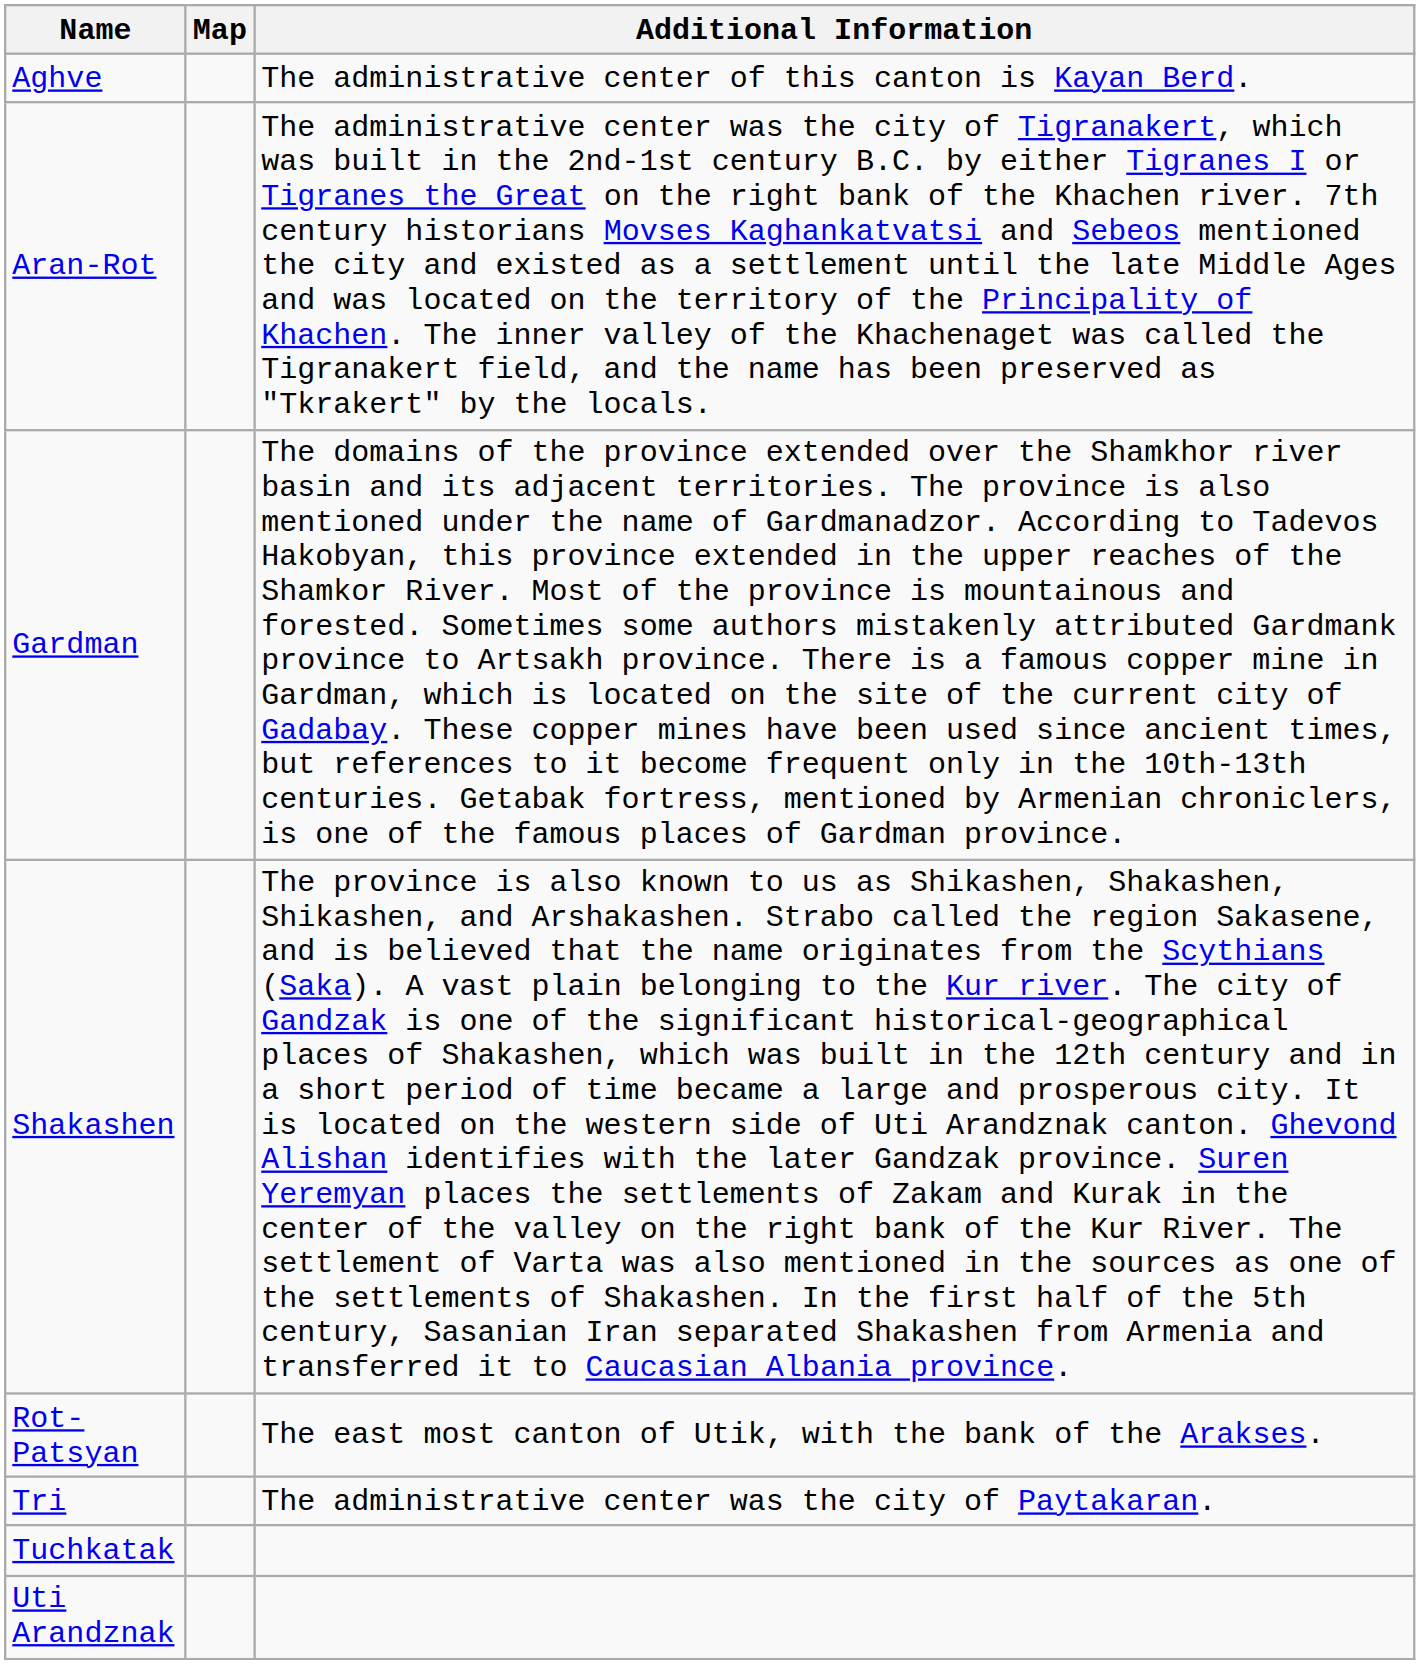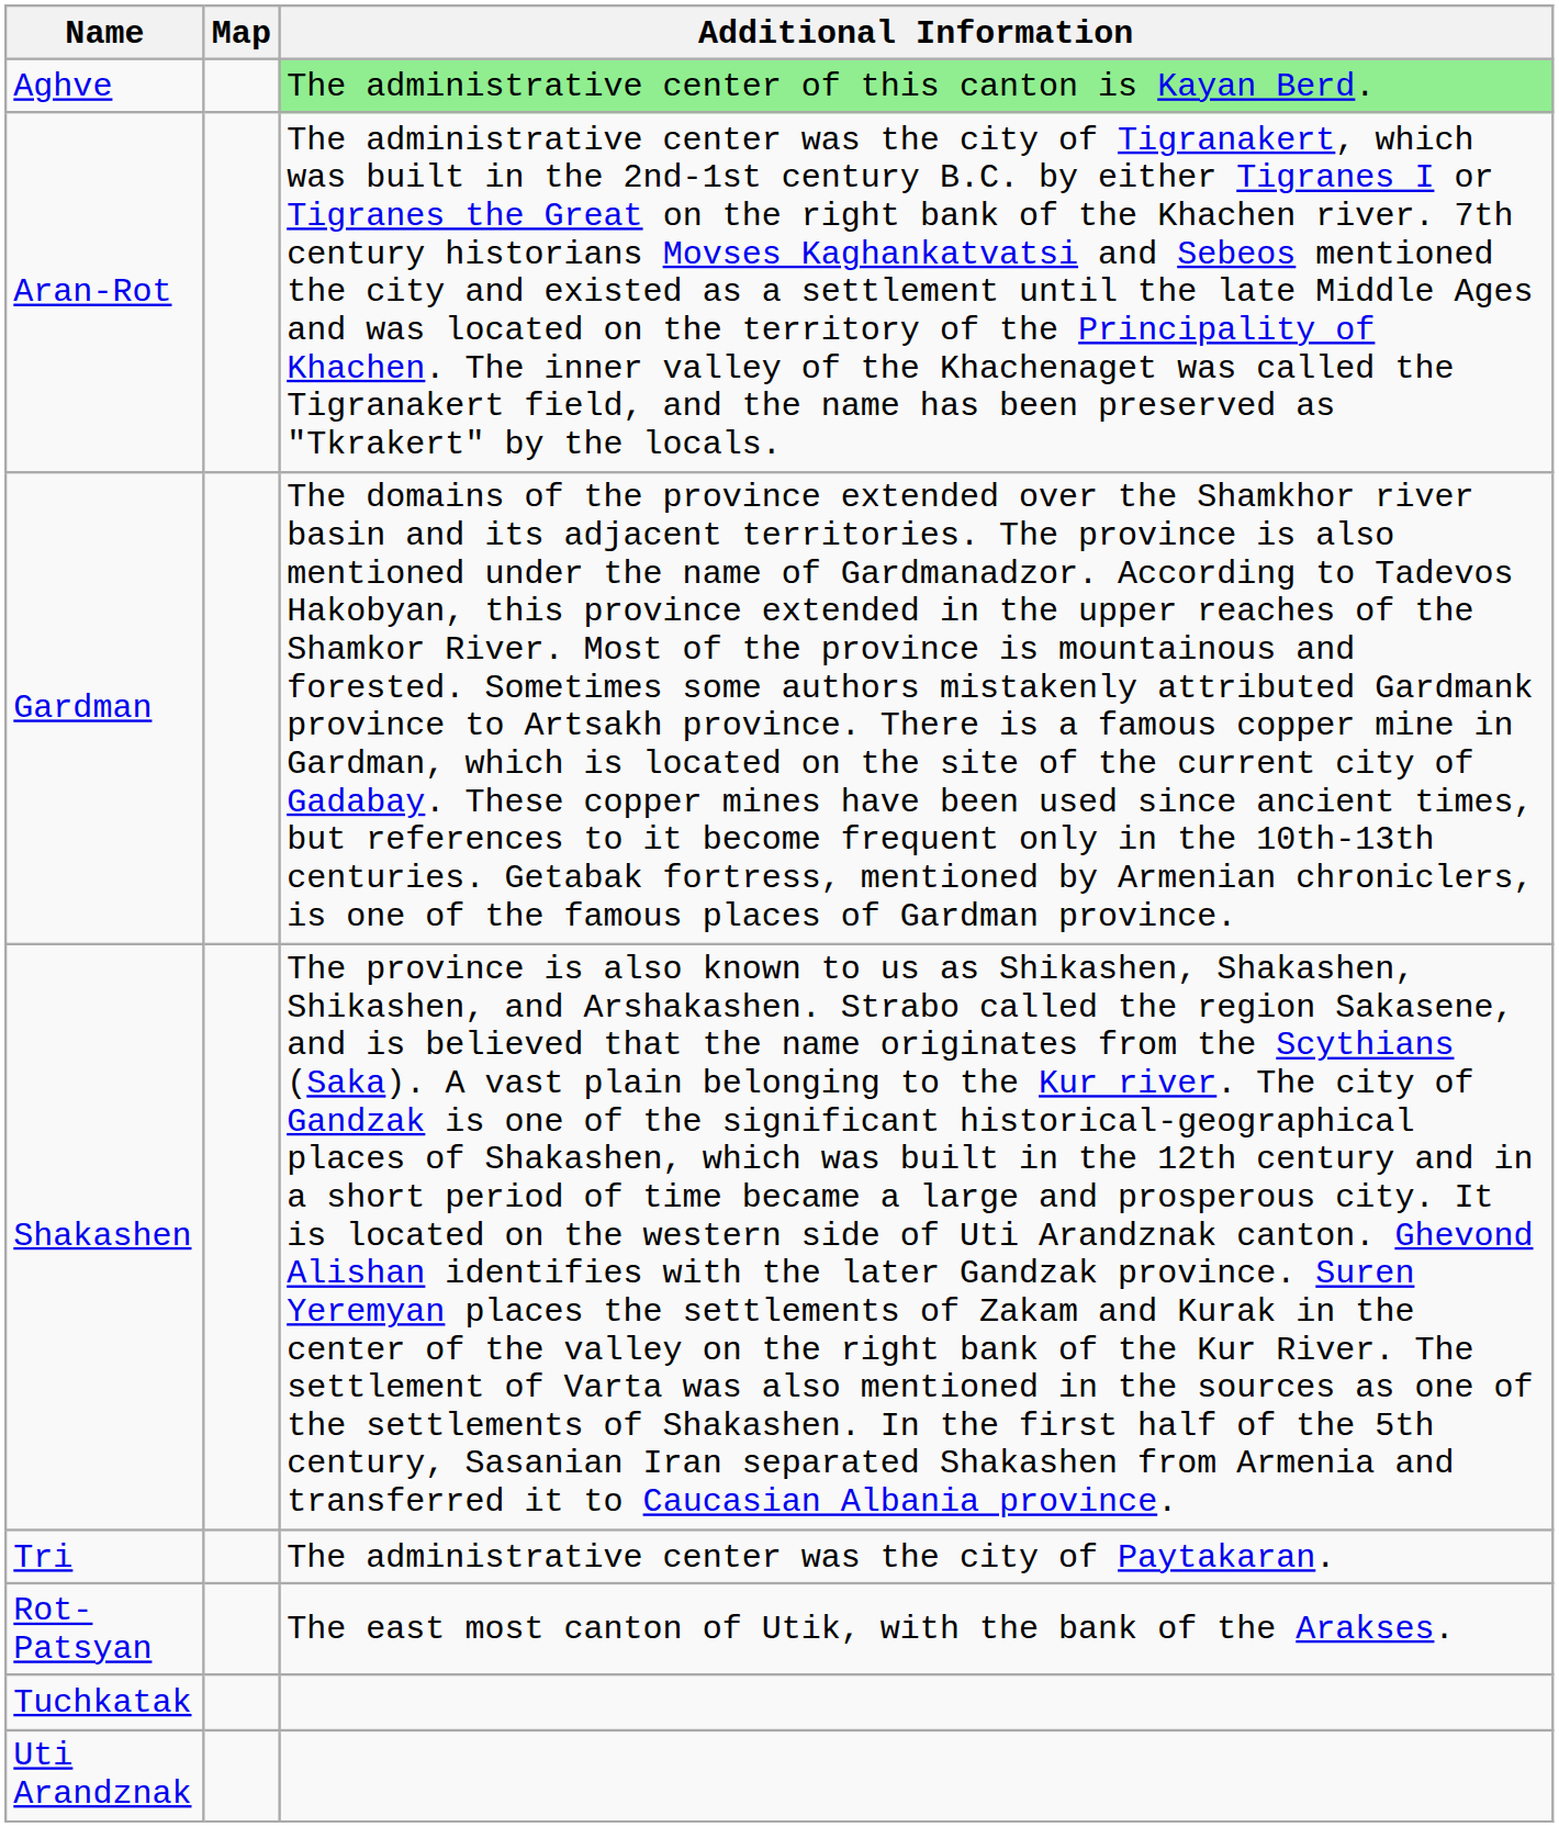Aghve | Additional Information: no background -> lightgreen background
rows swapped: Rot-Patsyan <-> Tri
